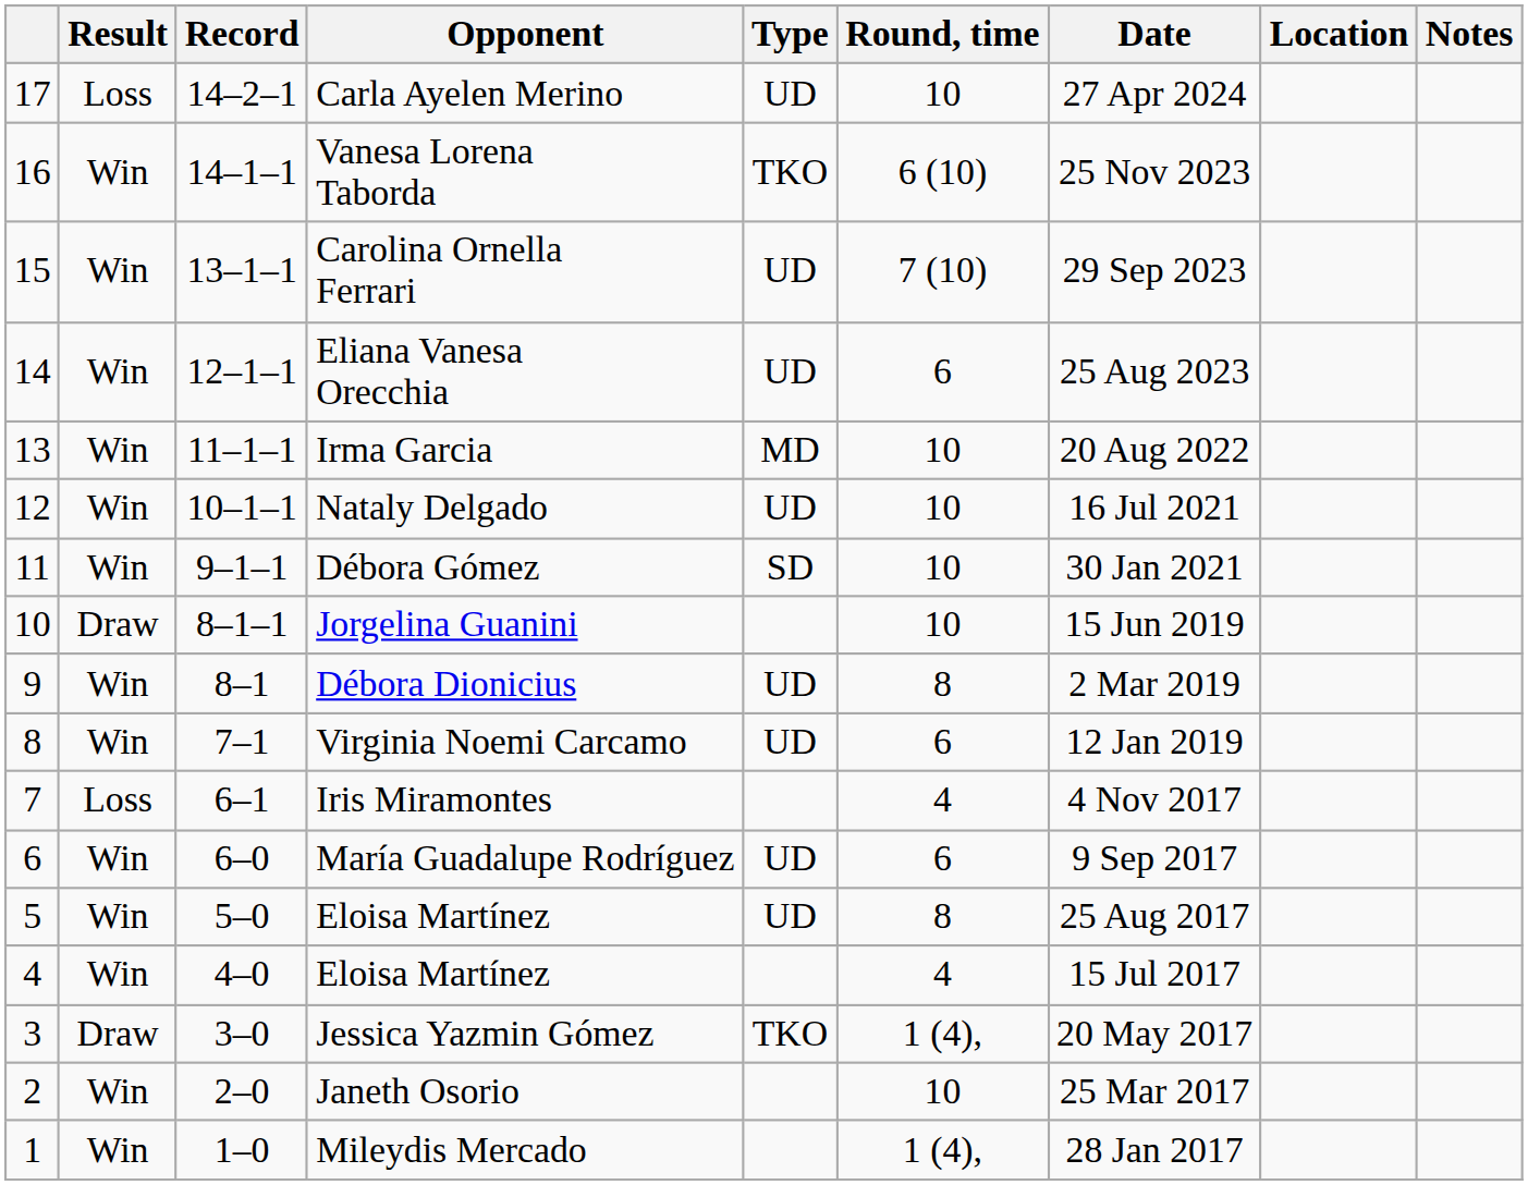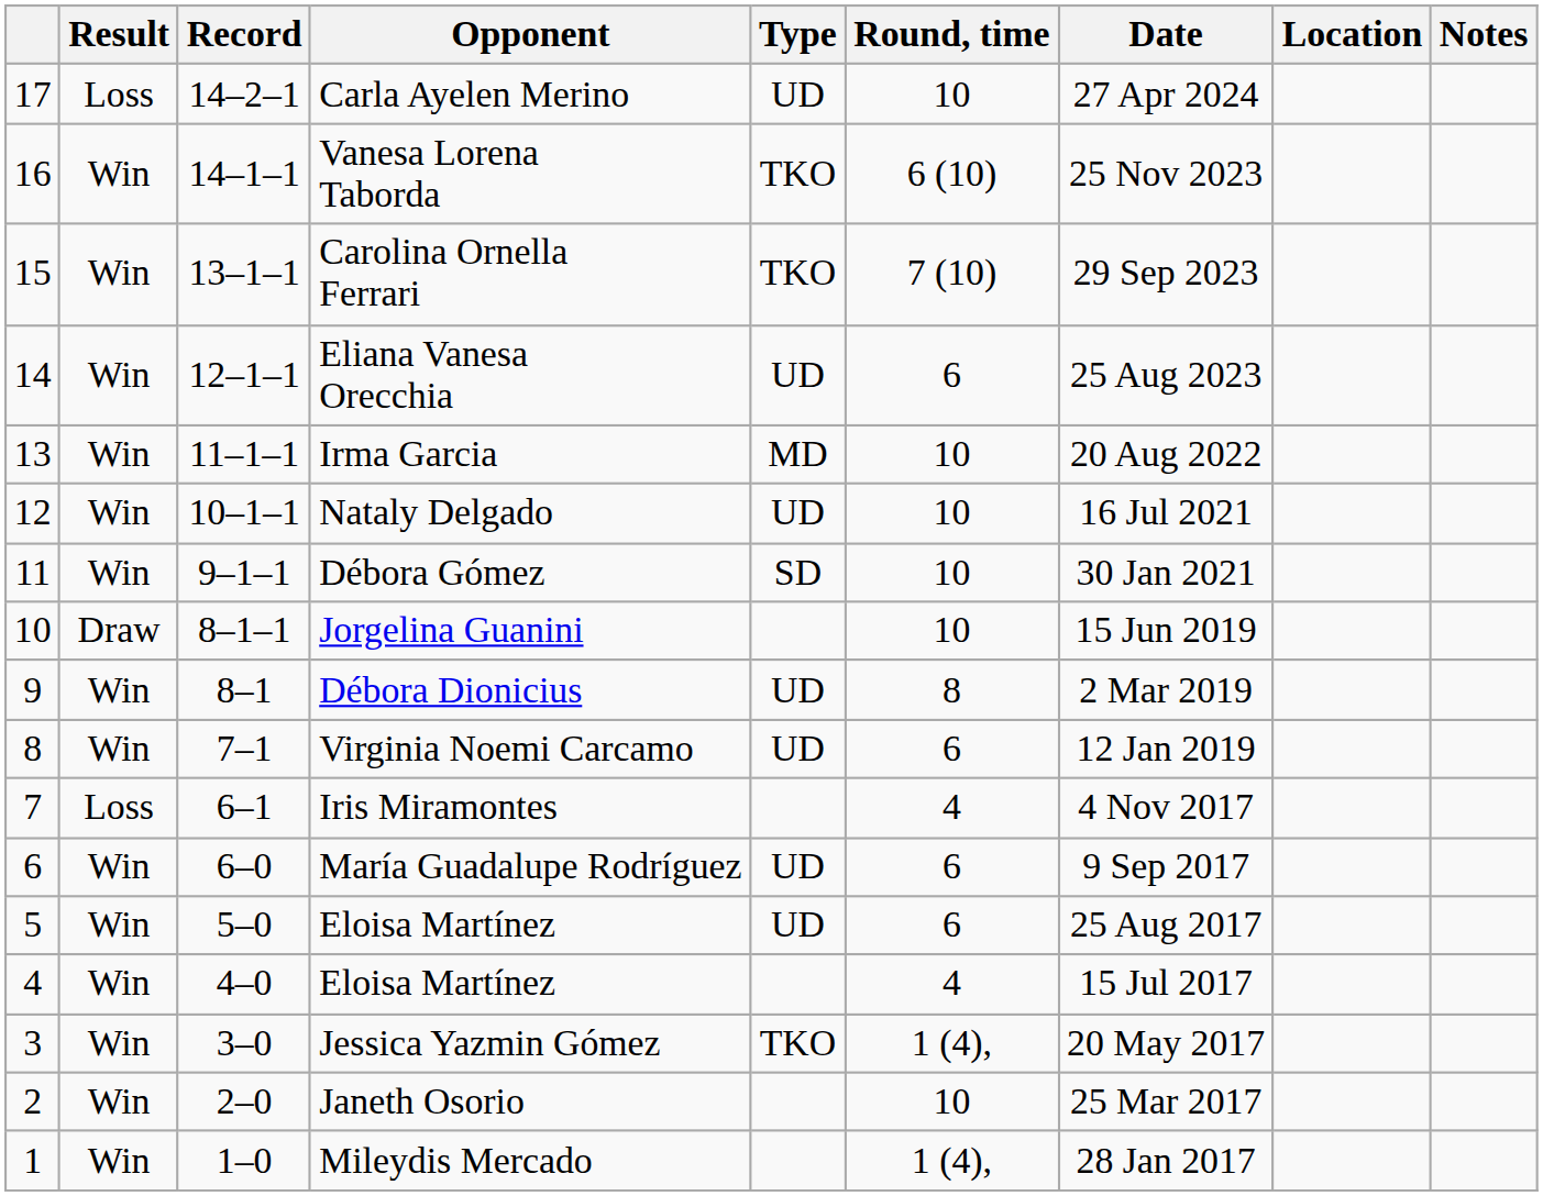Carolina Ornella Ferrari | Type: UD -> TKO
5 / Eloisa Martínez | Round, time: 8 -> 6
Jessica Yazmin Gómez | Result: Draw -> Win
